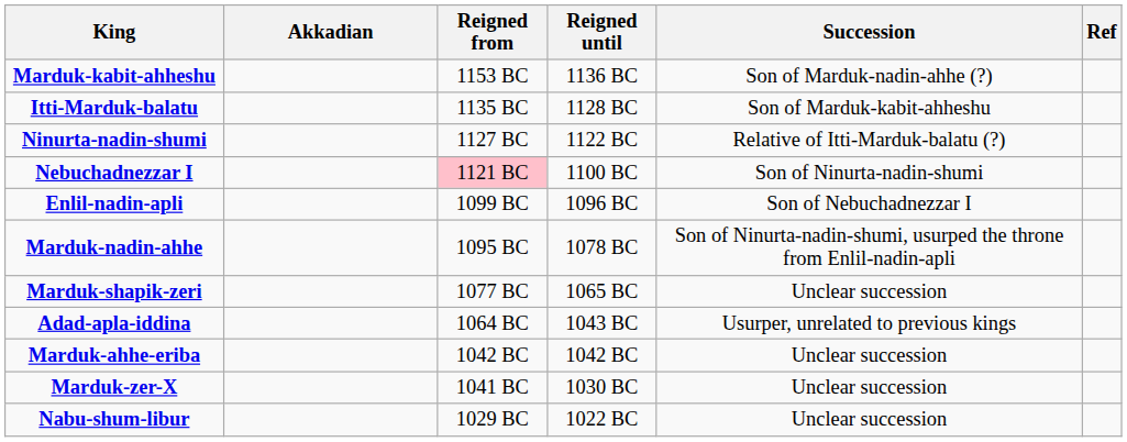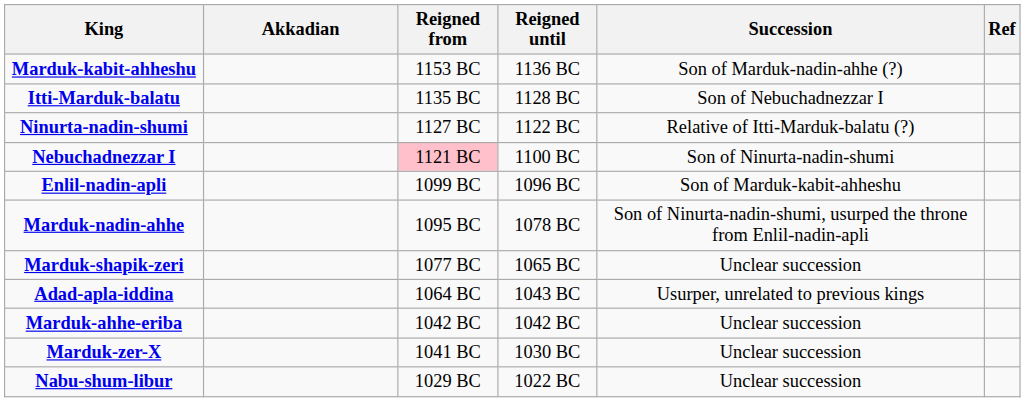Itti-Marduk-balatu | Succession: Son of Marduk-kabit-ahheshu -> Son of Nebuchadnezzar I
Enlil-nadin-apli | Succession: Son of Nebuchadnezzar I -> Son of Marduk-kabit-ahheshu
